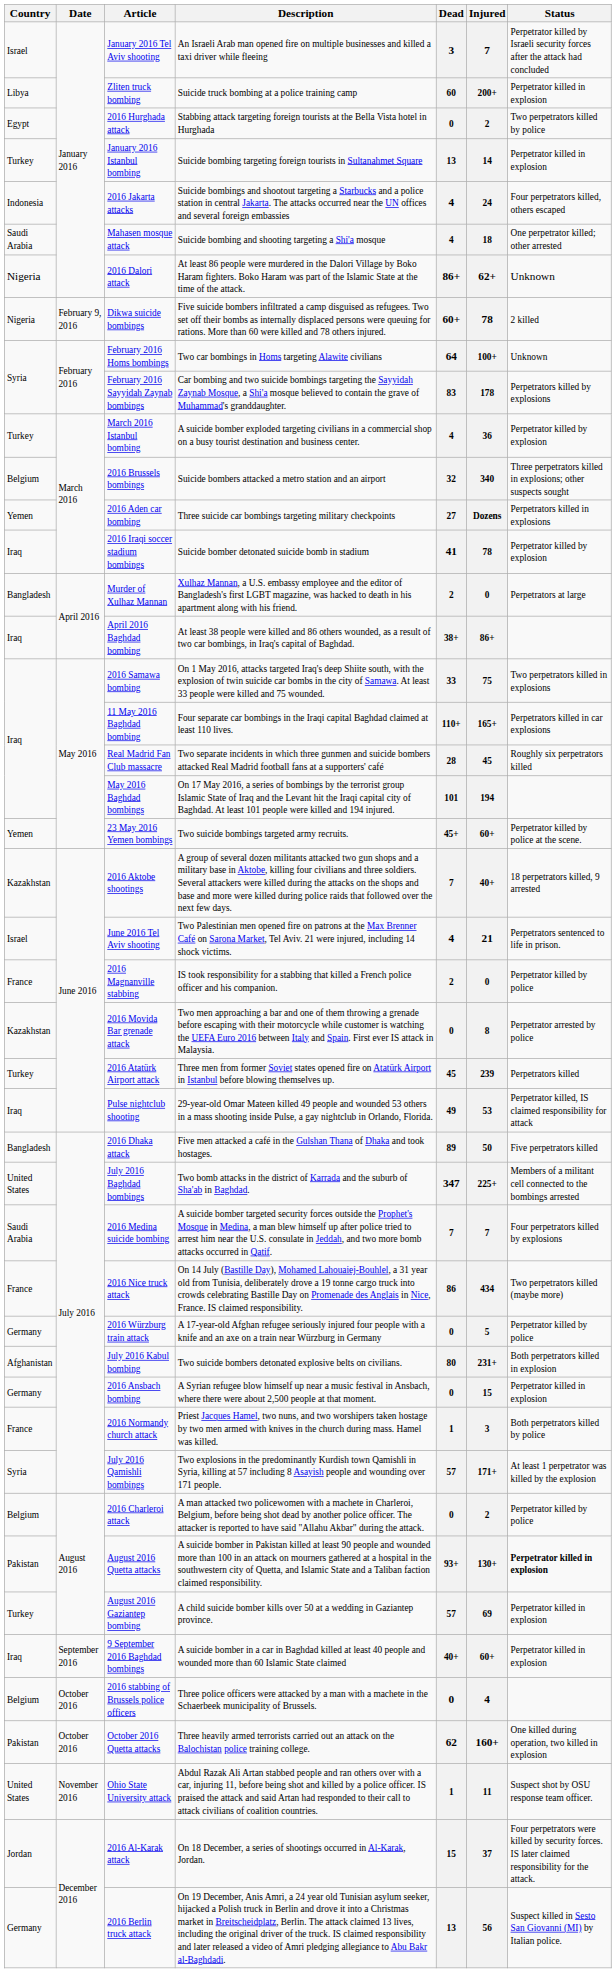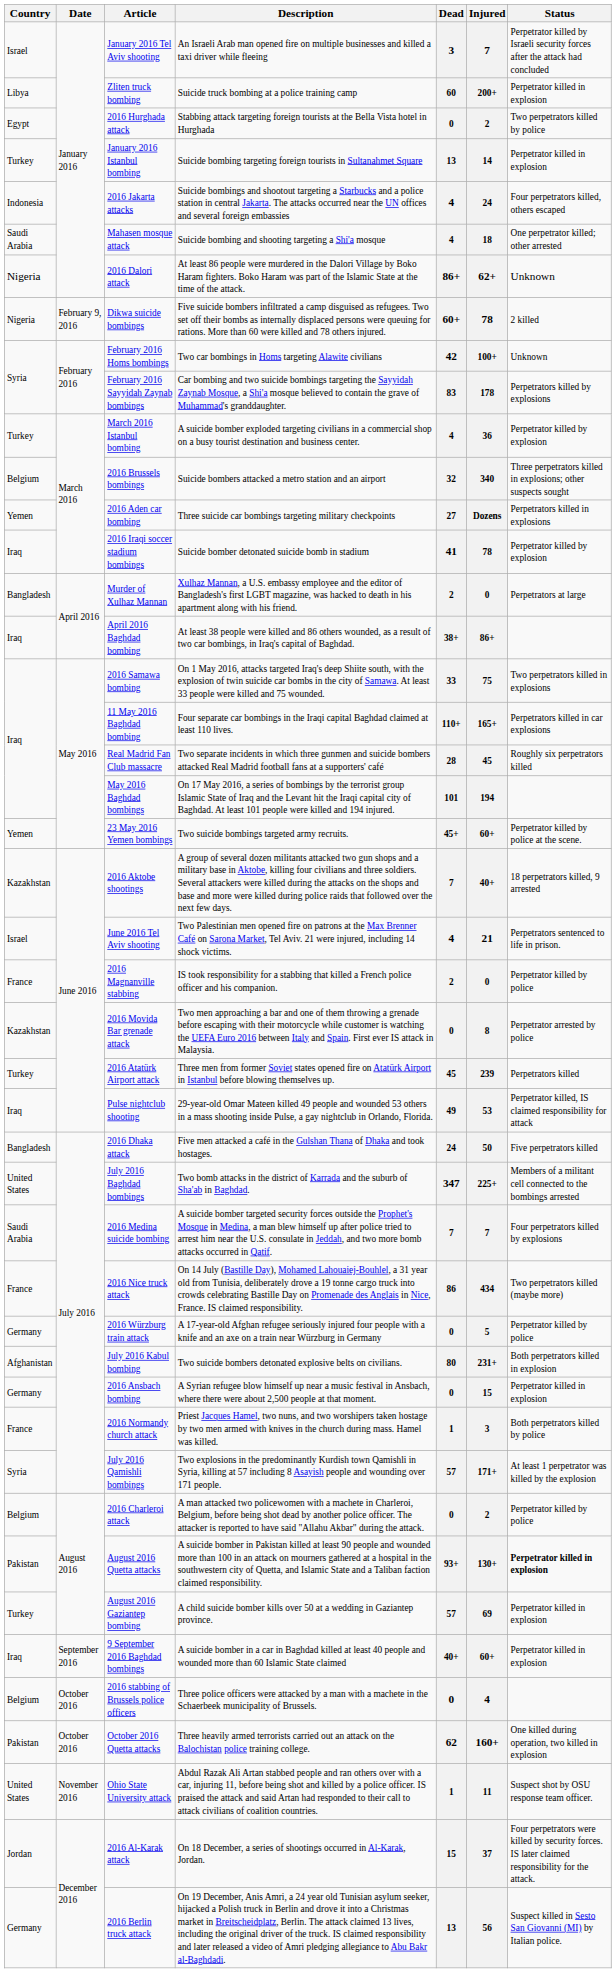February 2016 Homs bombings | Dead: 64 -> 42
2016 Dhaka attack | Dead: 89 -> 24
